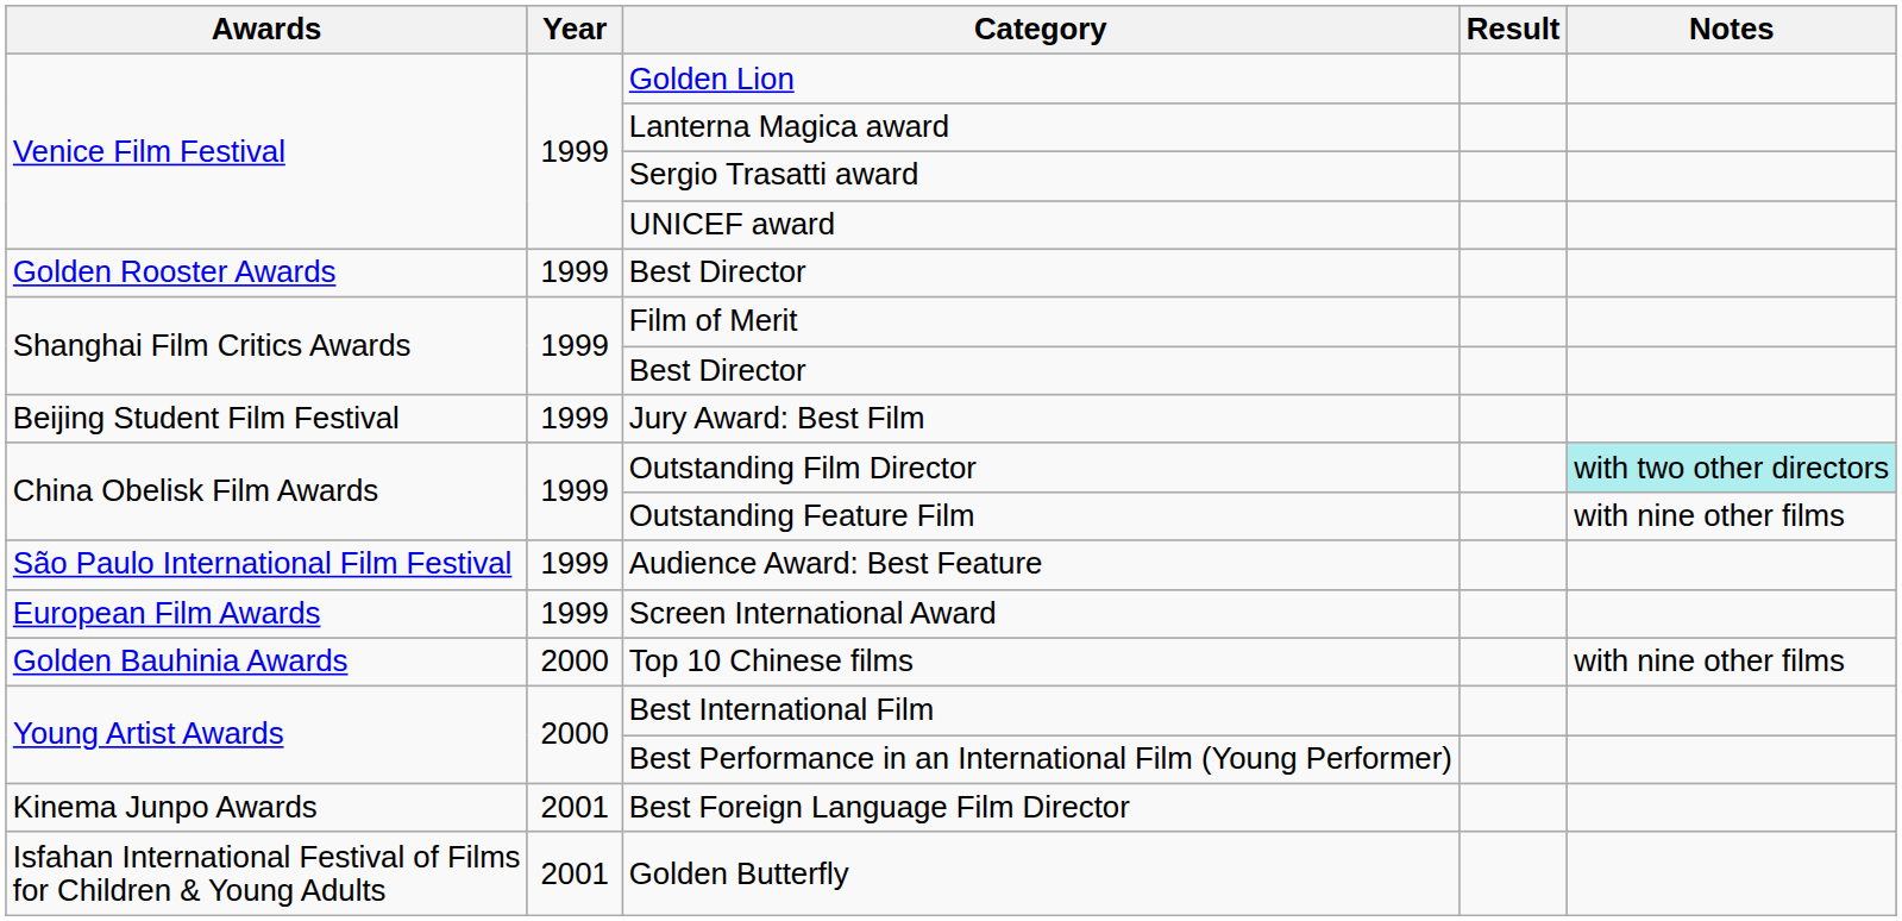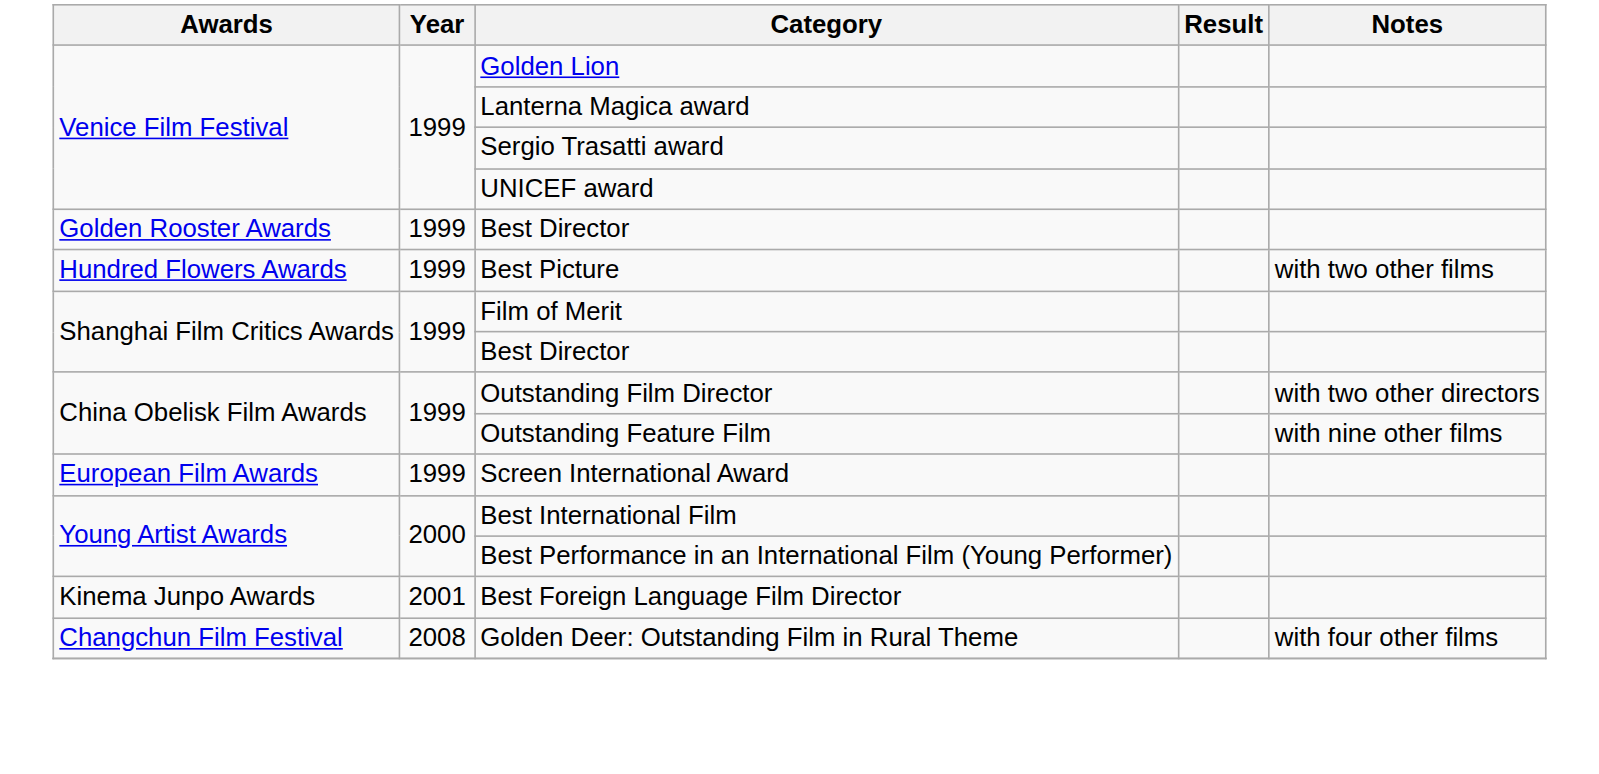+ row: Hundred Flowers Awards | 1999 | Best Picture | with two other films
- row: Beijing Student Film Festival | 1999 | Jury Award: Best Film
Outstanding Film Director | Notes: paleturquoise background -> no background
- row: São Paulo International Film Festival | 1999 | Audience Award: Best Feature
- row: Golden Bauhinia Awards | 2000 | Top 10 Chinese films | with nine other films
- row: Isfahan International Festival of Films for Children & Young Adults | 2001 | Golden Butterfly
+ row: Changchun Film Festival | 2008 | Golden Deer: Outstanding Film in Rural Theme | with four other films
